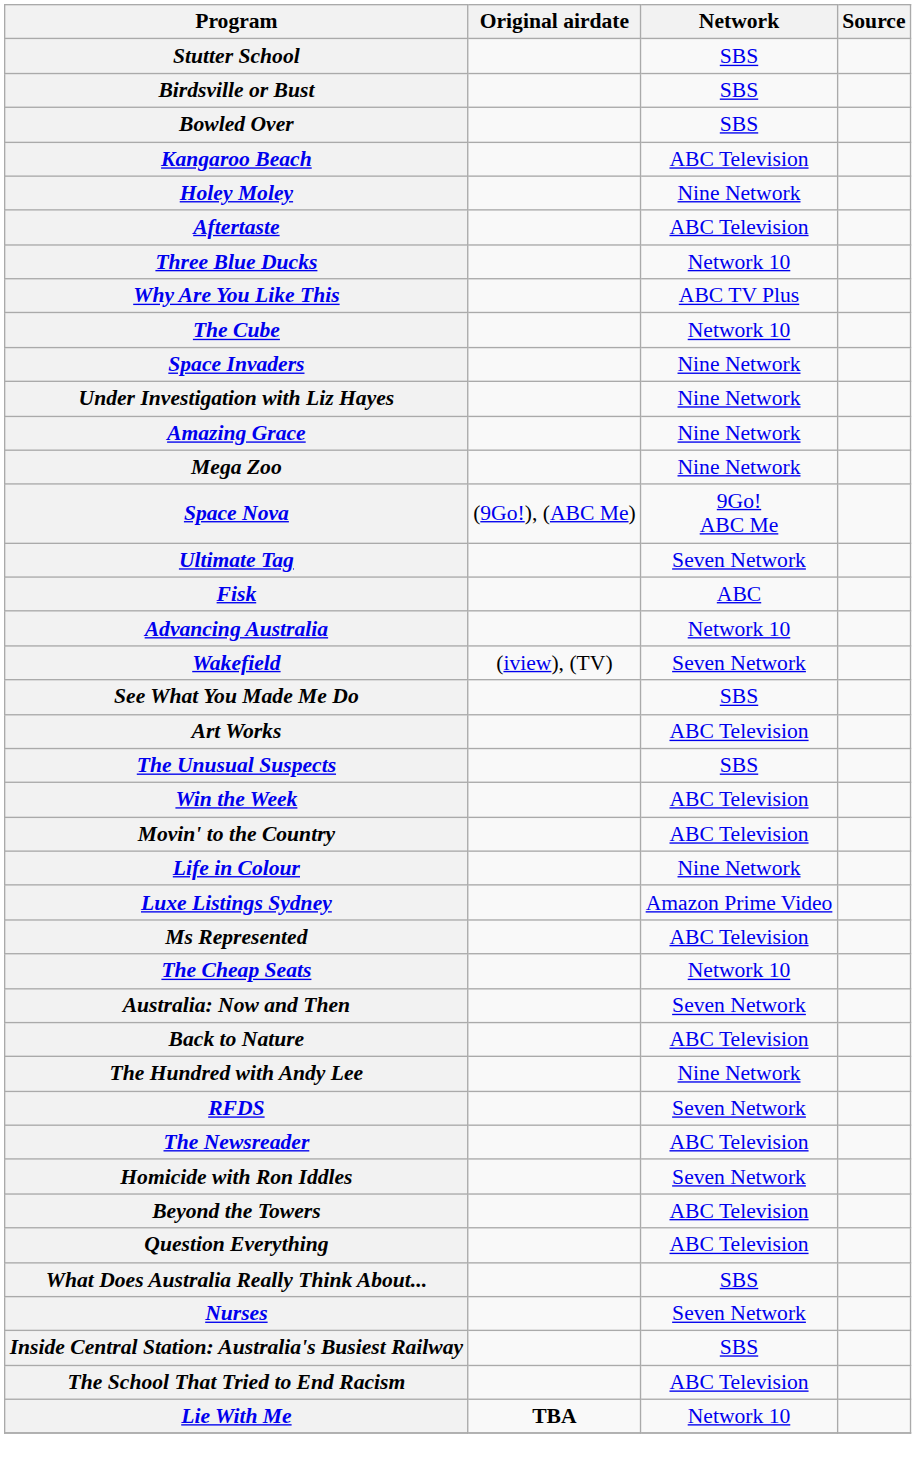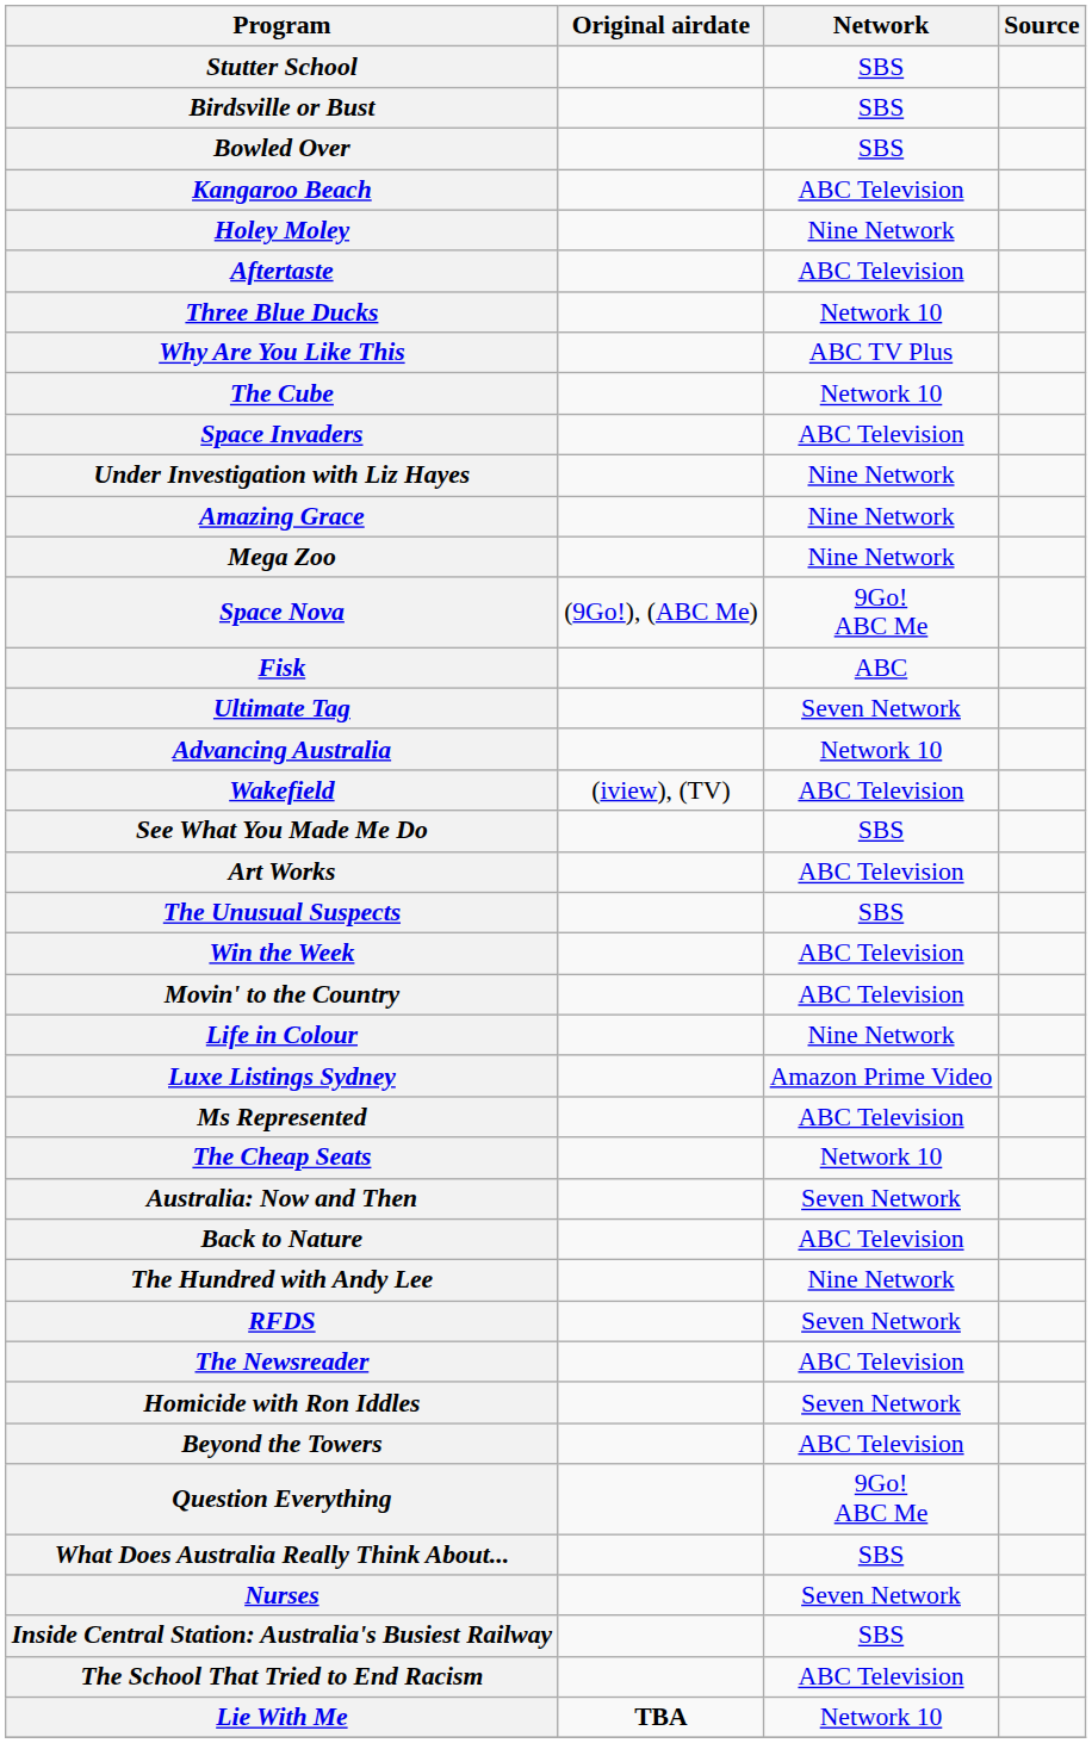Space Invaders | Network: Nine Network -> ABC Television
rows swapped: Ultimate Tag <-> Fisk
Wakefield | Network: Seven Network -> ABC Television
Question Everything | Network: ABC Television -> 9Go! ABC Me
